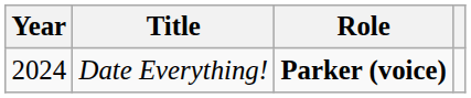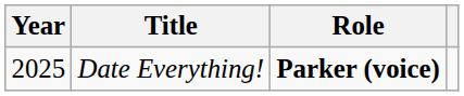Date Everything! | Year: 2024 -> 2025
